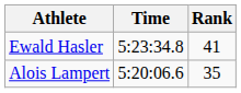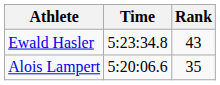Ewald Hasler | Rank: 41 -> 43
